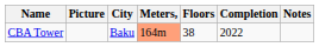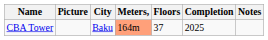CBA Tower | Floors: 38 -> 37
CBA Tower | Completion: 2022 -> 2025
